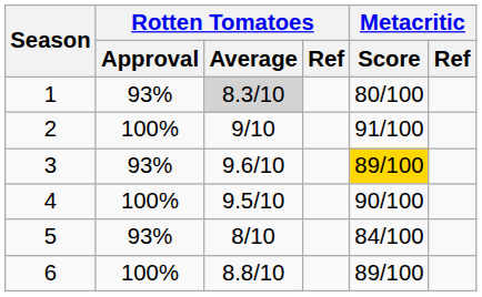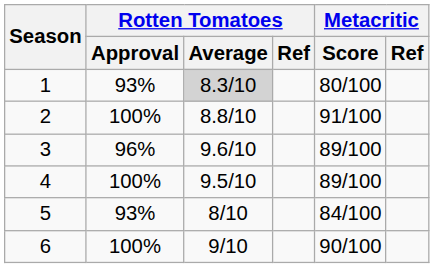2 | Rotten Tomatoes / Average: 9/10 -> 8.8/10
3 | Rotten Tomatoes / Approval: 93% -> 96%
3 | Metacritic / Score: gold background -> no background
4 | Metacritic / Score: 90/100 -> 89/100
6 | Rotten Tomatoes / Average: 8.8/10 -> 9/10
6 | Metacritic / Score: 89/100 -> 90/100
